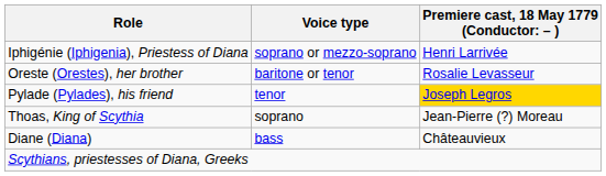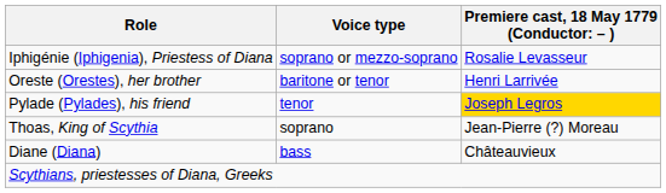Iphigénie (Iphigenia), Priestess of Diana | column 3: Henri Larrivée -> Rosalie Levasseur
Oreste (Orestes), her brother | column 3: Rosalie Levasseur -> Henri Larrivée
